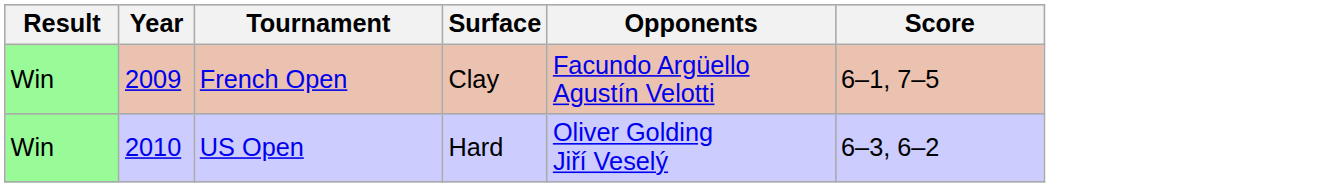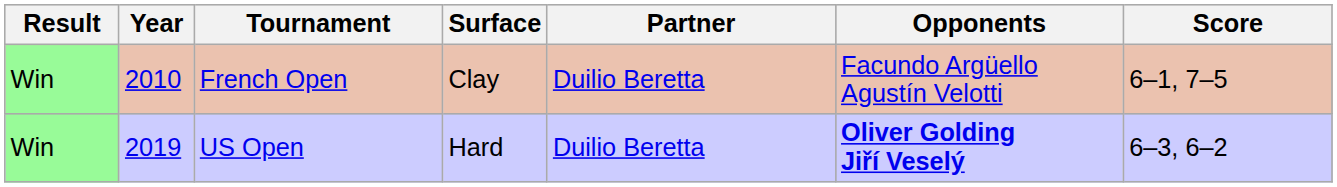+ column: Partner | Duilio Beretta | Duilio Beretta
French Open | Year: 2009 -> 2010
US Open | Year: 2010 -> 2019
US Open | Opponents: normal -> bold
